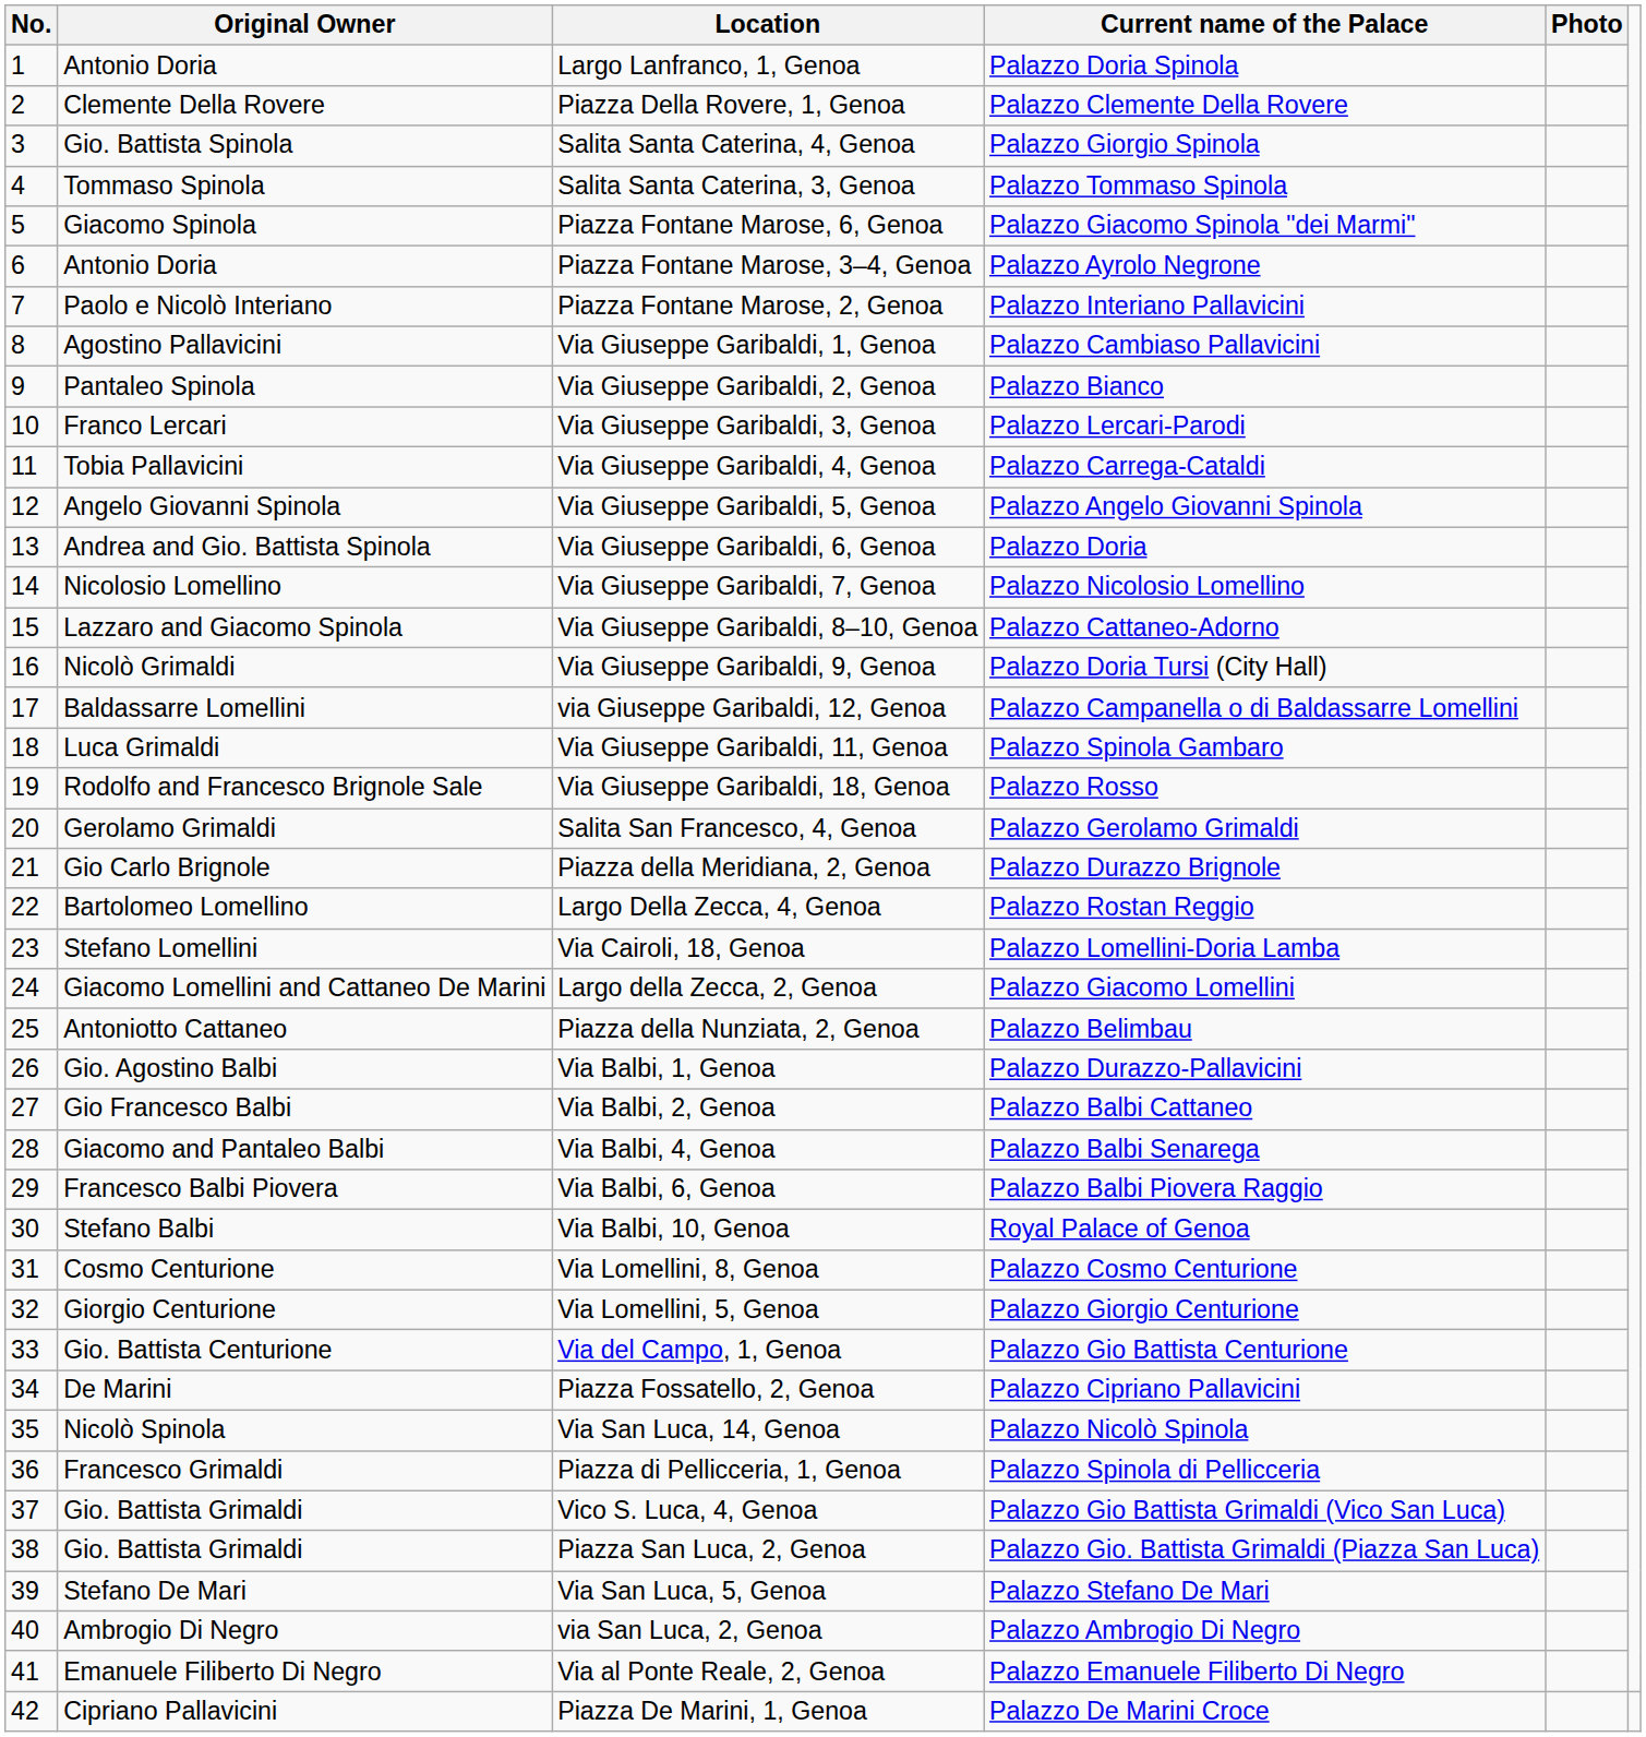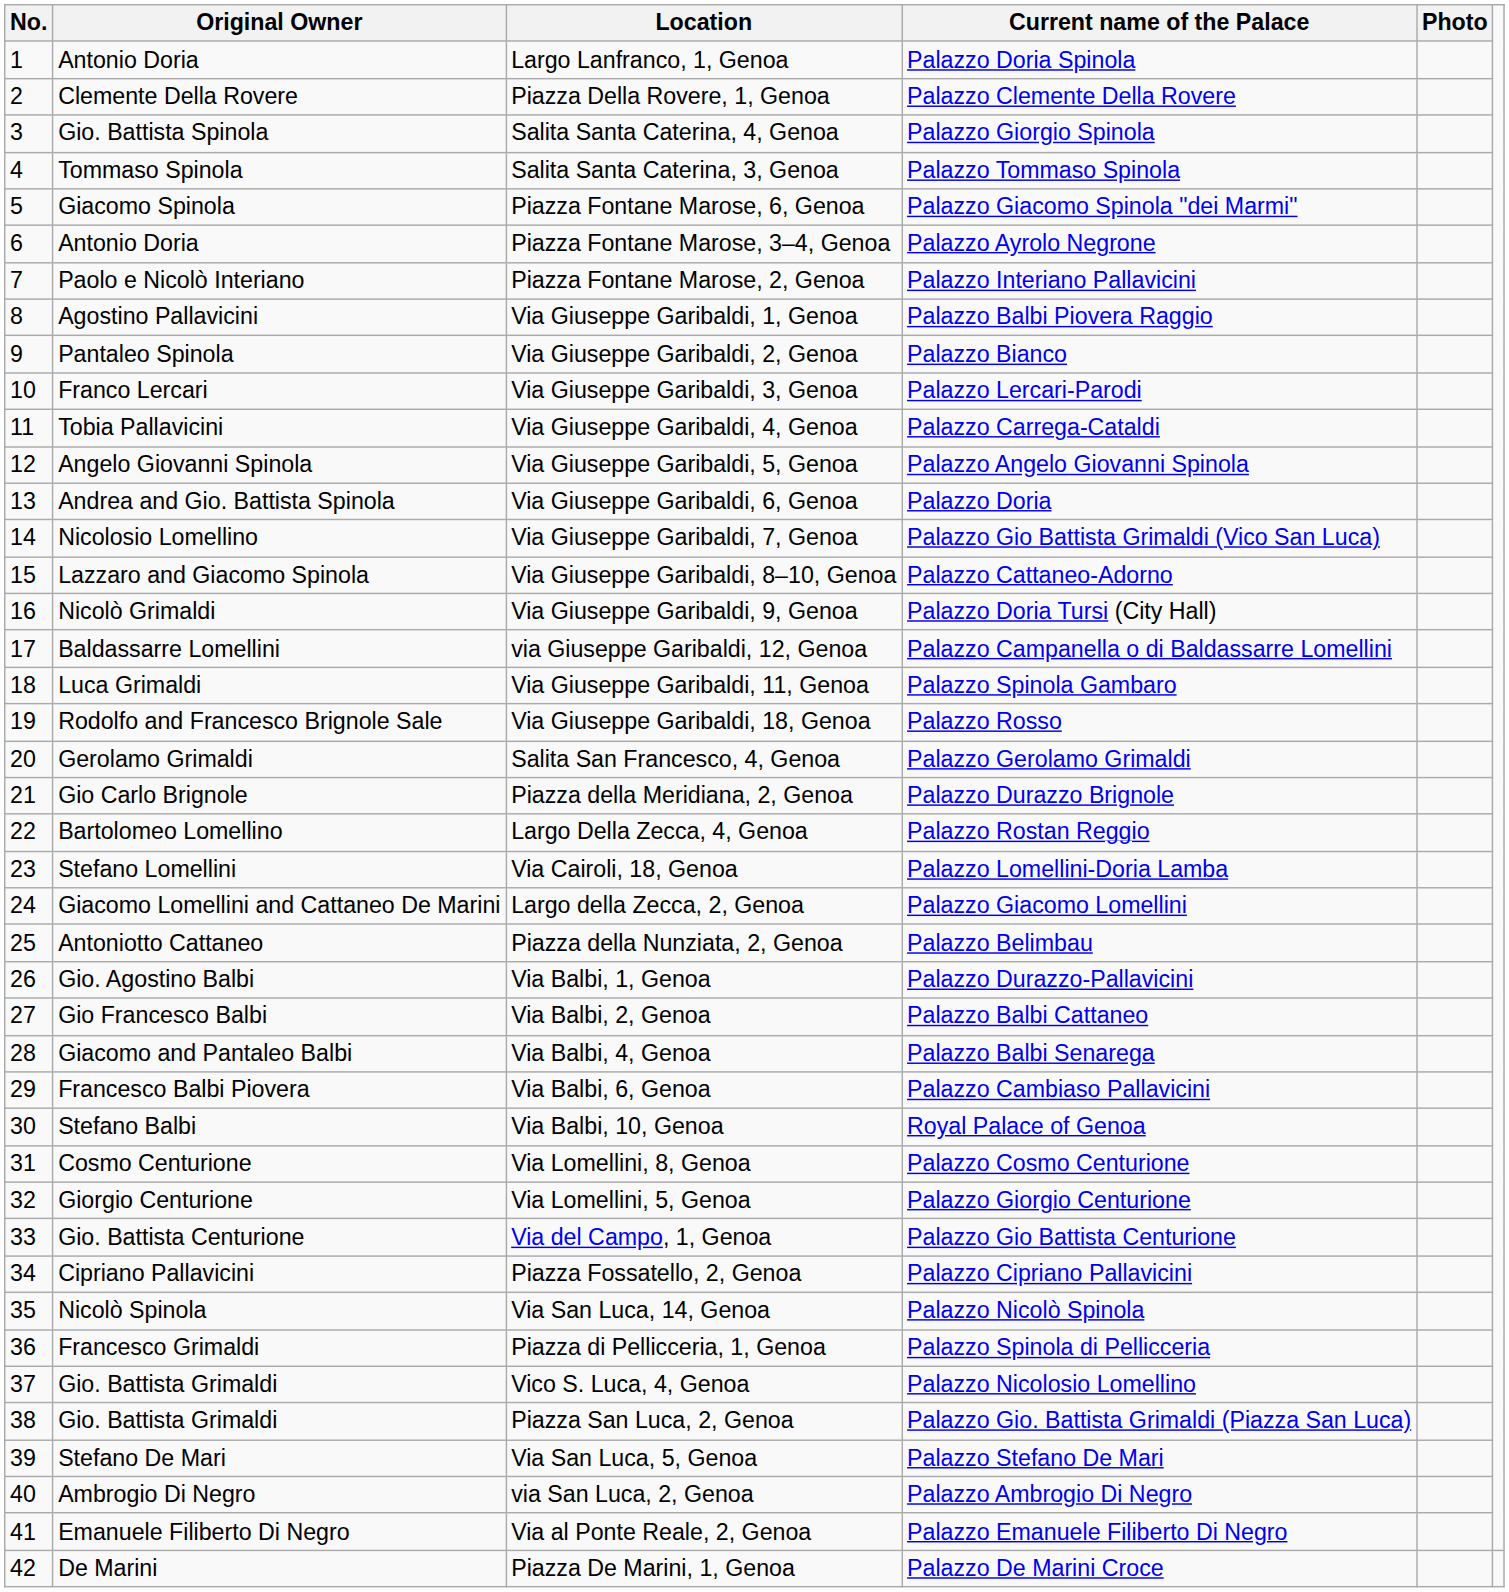Via Giuseppe Garibaldi, 1, Genoa | Current name of the Palace: Palazzo Cambiaso Pallavicini -> Palazzo Balbi Piovera Raggio
Via Giuseppe Garibaldi, 7, Genoa | Current name of the Palace: Palazzo Nicolosio Lomellino -> Palazzo Gio Battista Grimaldi (Vico San Luca)
Via Balbi, 6, Genoa | Current name of the Palace: Palazzo Balbi Piovera Raggio -> Palazzo Cambiaso Pallavicini
Piazza Fossatello, 2, Genoa | Original Owner: De Marini -> Cipriano Pallavicini
Vico S. Luca, 4, Genoa | Current name of the Palace: Palazzo Gio Battista Grimaldi (Vico San Luca) -> Palazzo Nicolosio Lomellino
Piazza De Marini, 1, Genoa | Original Owner: Cipriano Pallavicini -> De Marini
